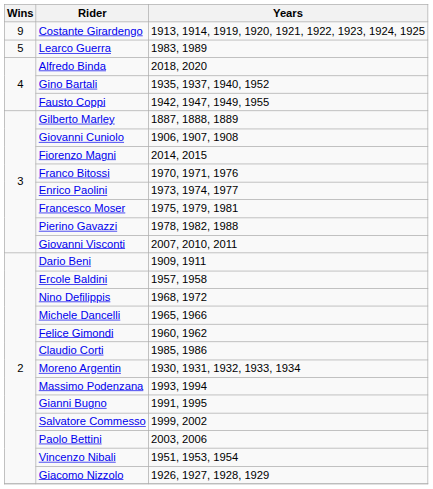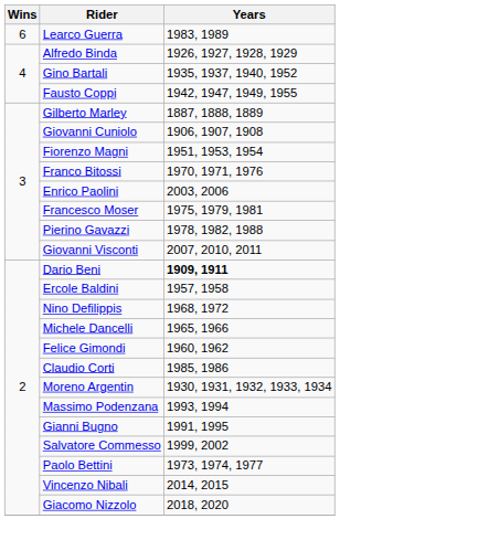- row: 9 | Costante Girardengo | 1913, 1914, 1919, 1920, 1921, 1922, 1923, 1924, 1925
Learco Guerra | Wins: 5 -> 6
Alfredo Binda | Years: 2018, 2020 -> 1926, 1927, 1928, 1929
Fiorenzo Magni | Years: 2014, 2015 -> 1951, 1953, 1954
Enrico Paolini | Years: 1973, 1974, 1977 -> 2003, 2006
Dario Beni | Years: normal -> bold
Paolo Bettini | Years: 2003, 2006 -> 1973, 1974, 1977
Vincenzo Nibali | Years: 1951, 1953, 1954 -> 2014, 2015
Giacomo Nizzolo | Years: 1926, 1927, 1928, 1929 -> 2018, 2020
